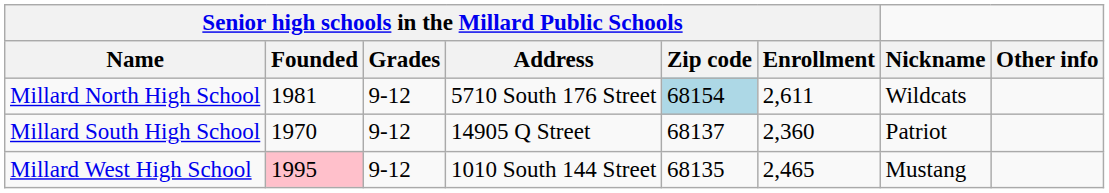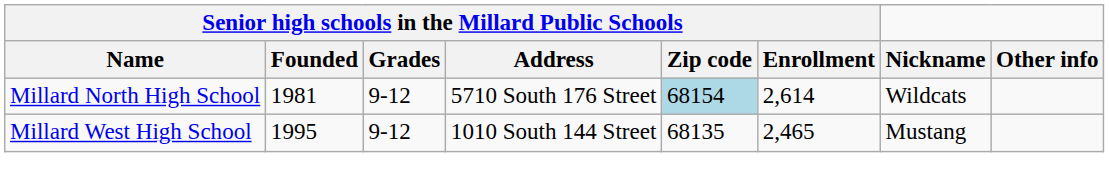Millard North High School | column 6: 2,611 -> 2,614
- row: Millard South High School | 1970 | 9-12 | 14905 Q Street | 68137 | 2,360 | Patriot
Millard West High School | Senior high schools in the Millard Public Schools / Founded: pink background -> no background
